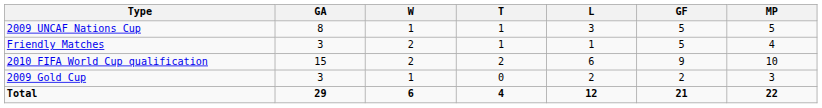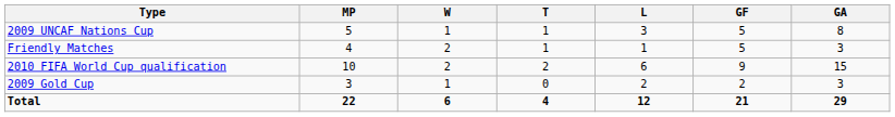columns swapped: MP <-> GA
